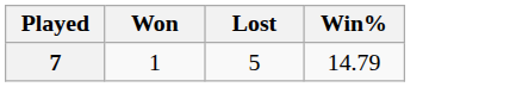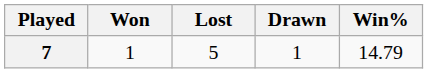+ column: Drawn | 1
